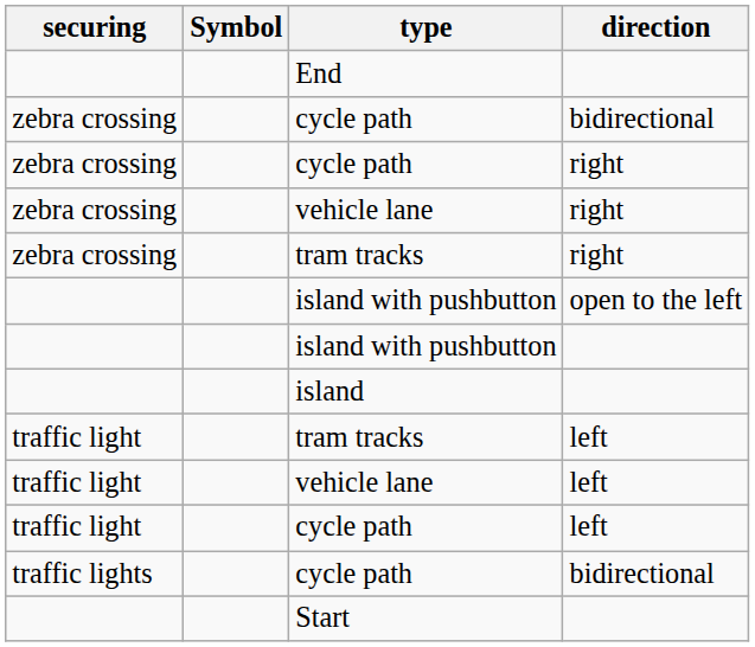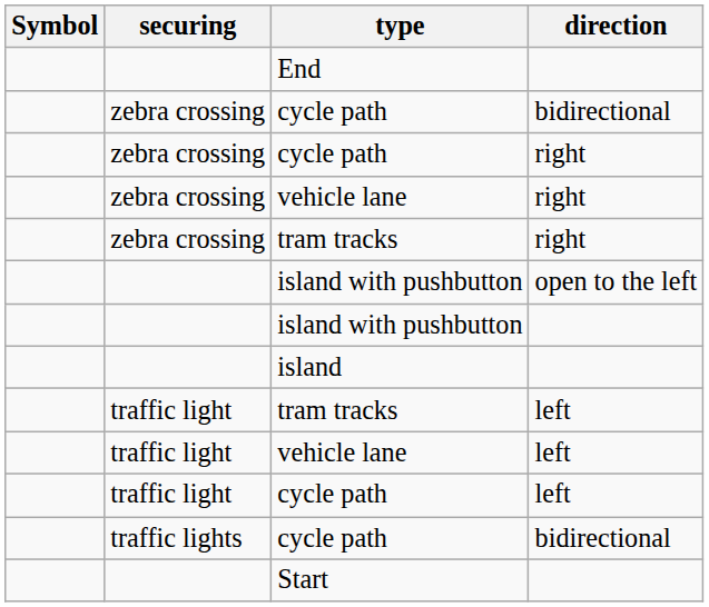columns swapped: Symbol <-> securing
